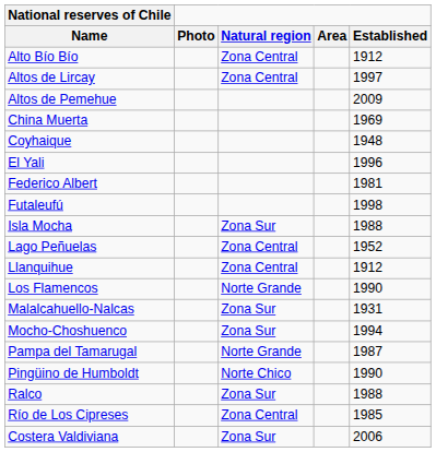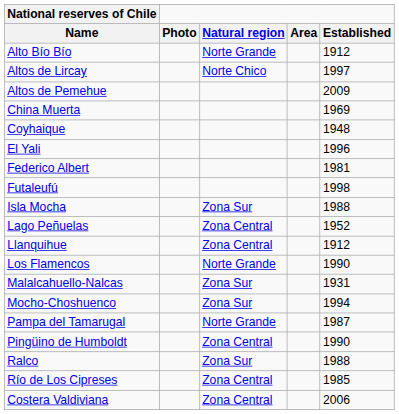Alto Bío Bío | Natural region: Zona Central -> Norte Grande
Altos de Lircay | Natural region: Zona Central -> Norte Chico
Pingüino de Humboldt | Natural region: Norte Chico -> Zona Central
Costera Valdiviana | Natural region: Zona Sur -> Zona Central
